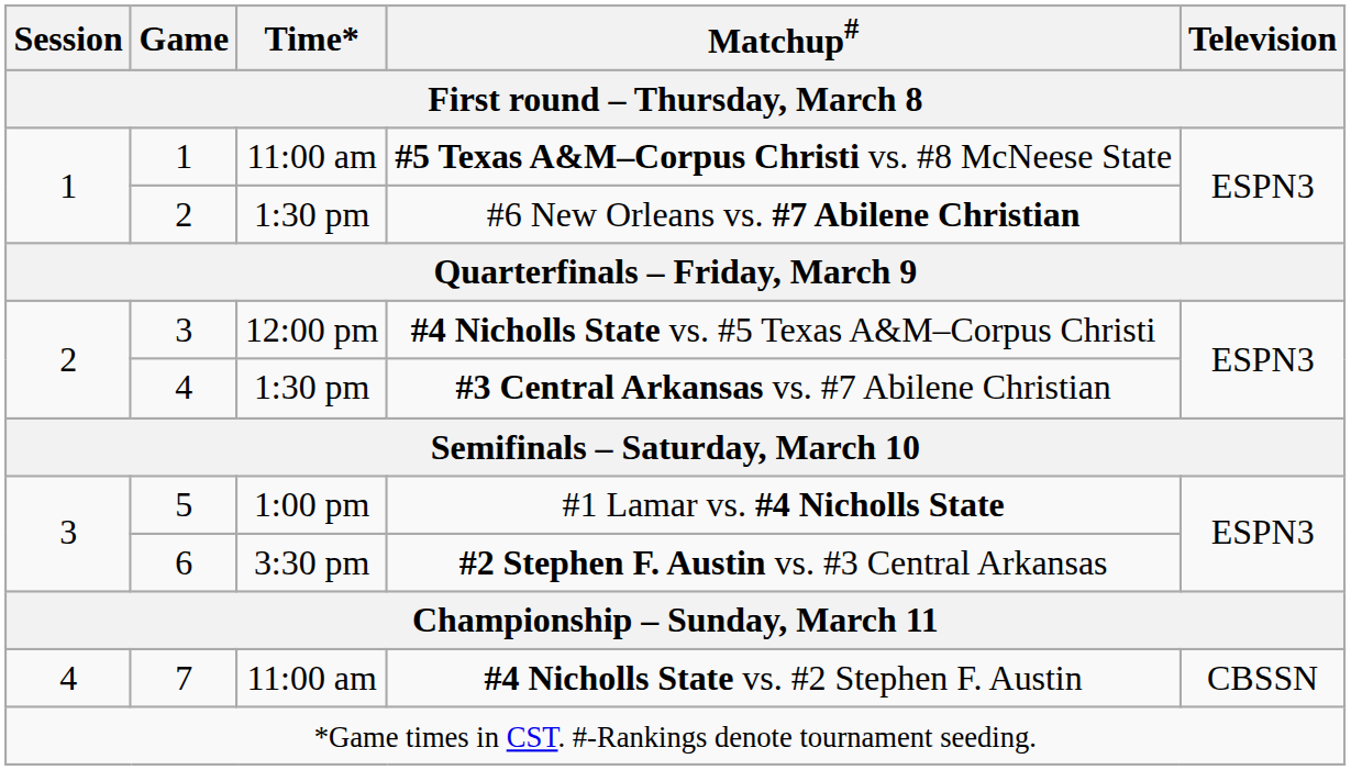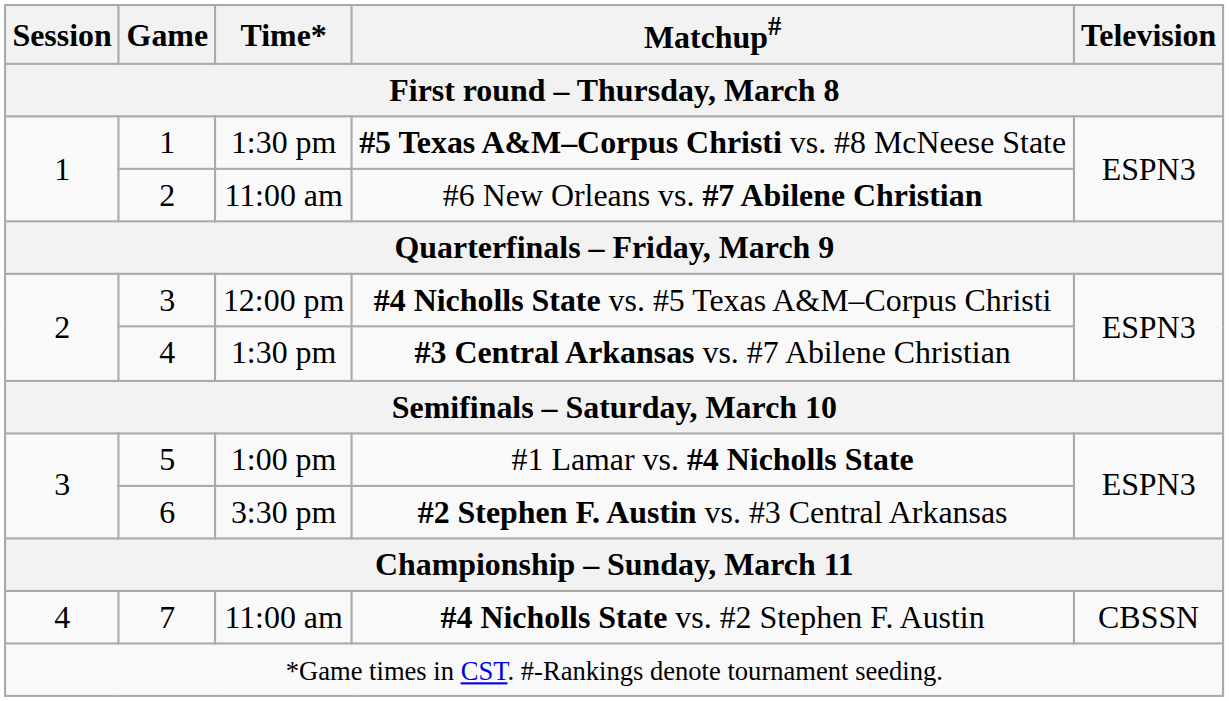#5 Texas A&M–Corpus Christi vs. #8 McNeese State | Time* / First round – Thursday, March 8: 11:00 am -> 1:30 pm
#6 New Orleans vs. #7 Abilene Christian | Time* / First round – Thursday, March 8: 1:30 pm -> 11:00 am
